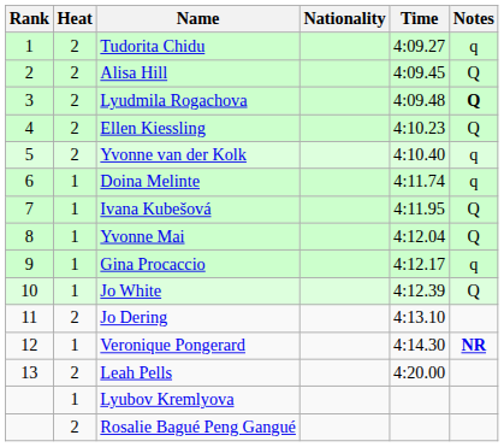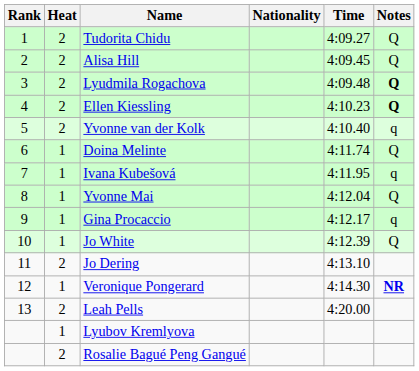Tudorita Chidu | Notes: q -> Q
Ellen Kiessling | Notes: normal -> bold
Doina Melinte | Notes: q -> Q
Ivana Kubešová | Notes: Q -> q
